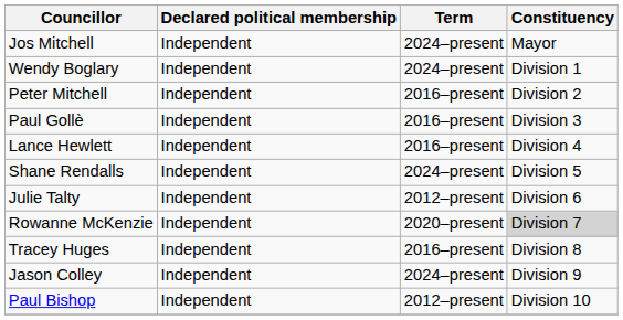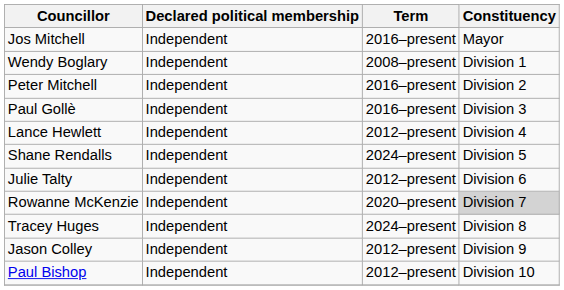Jos Mitchell | Term: 2024–present -> 2016–present
Wendy Boglary | Term: 2024–present -> 2008–present
Lance Hewlett | Term: 2016–present -> 2012–present
Tracey Huges | Term: 2016–present -> 2024–present
Jason Colley | Term: 2024–present -> 2012–present
